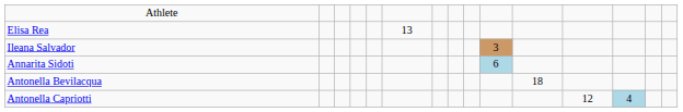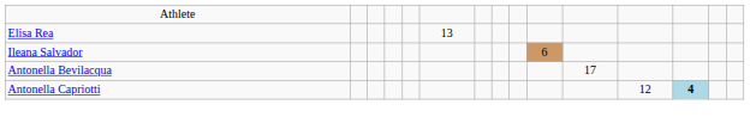Ileana Salvador | column 10: 3 -> 6
- row: Annarita Sidoti | 6
Antonella Bevilacqua | column 11: 18 -> 17
Antonella Capriotti | column 13: normal -> bold
